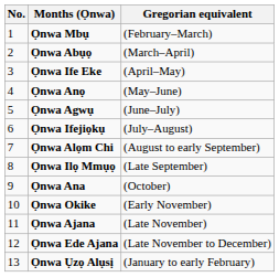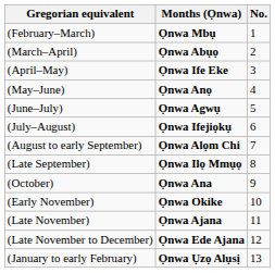columns swapped: No. <-> Gregorian equivalent
